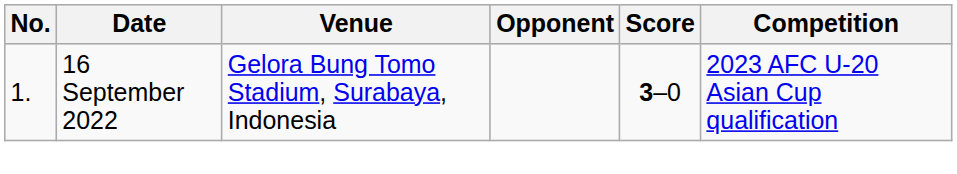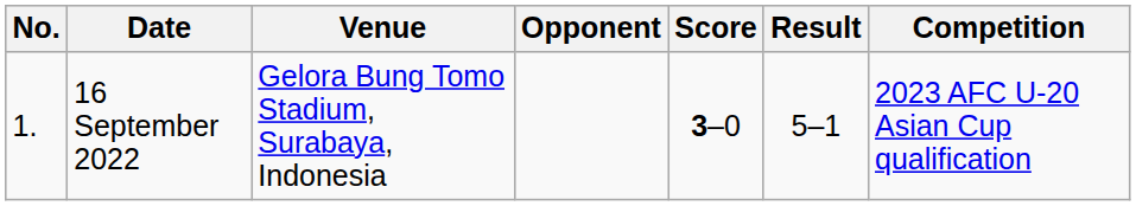+ column: Result | 5–1
